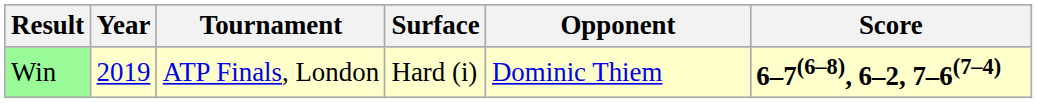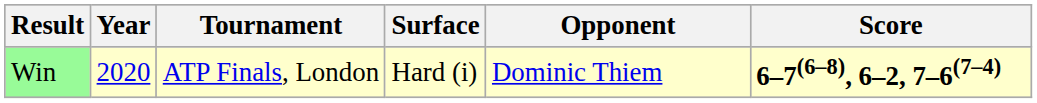Win | Year: 2019 -> 2020
